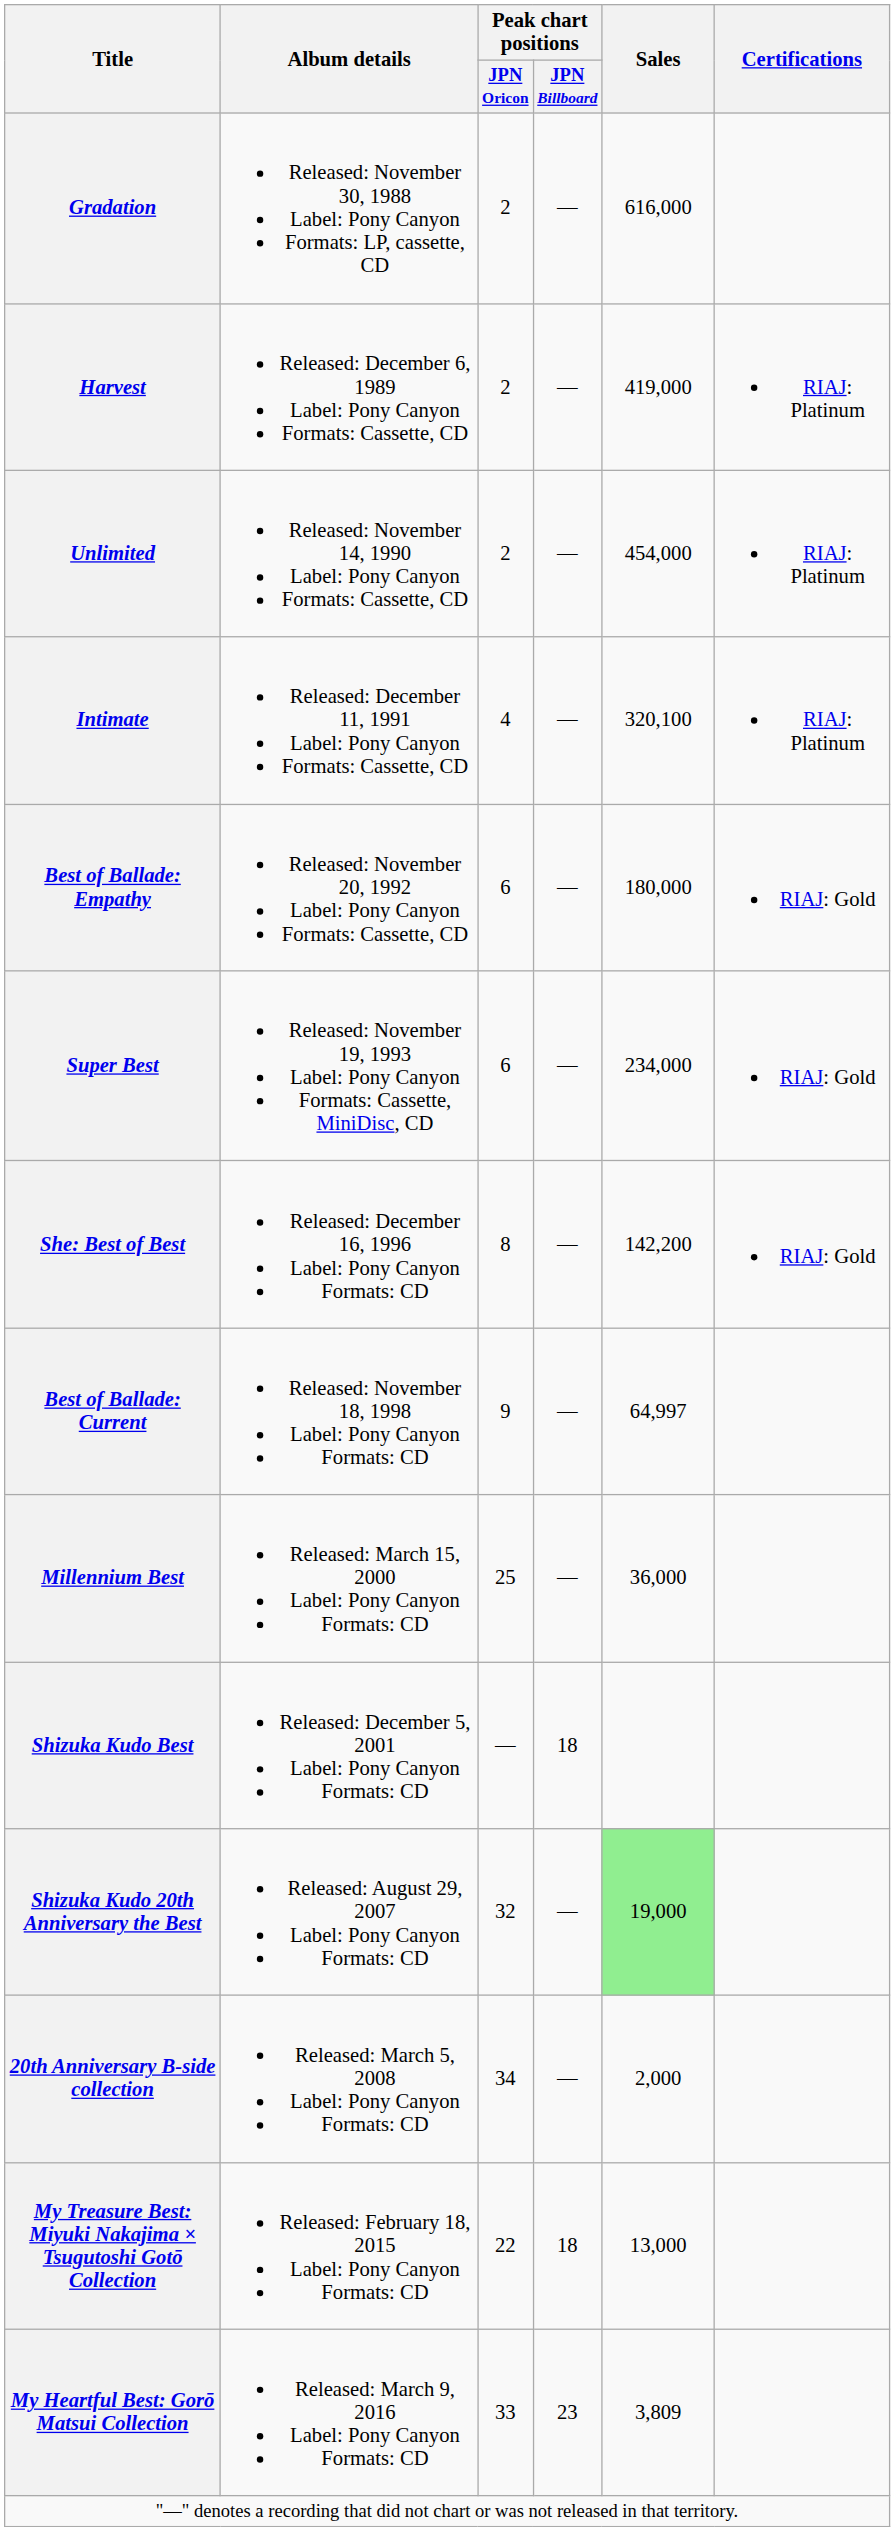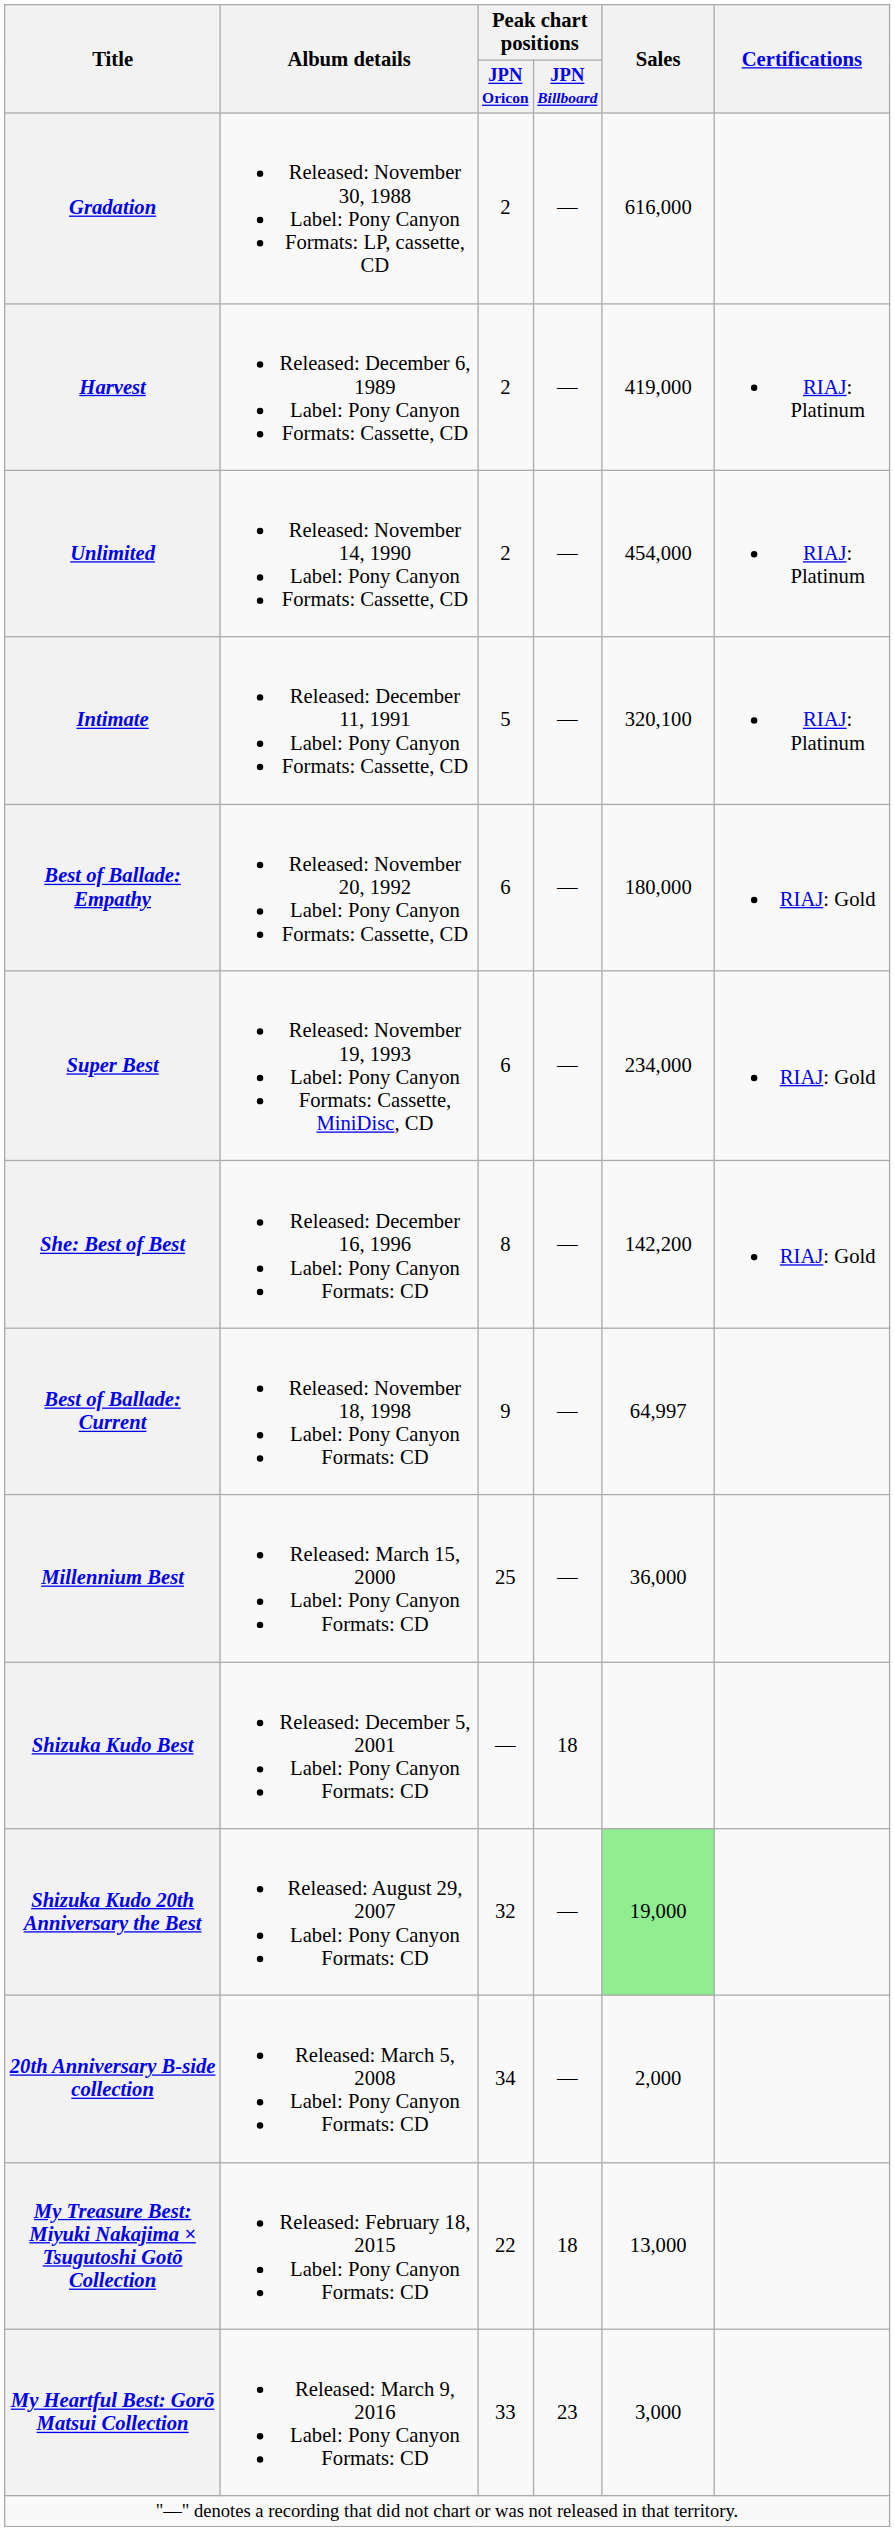Intimate | Peak chart positions / JPN Oricon: 4 -> 5
My Heartful Best: Gorō Matsui Collection | Sales: 3,809 -> 3,000
